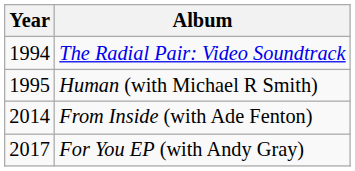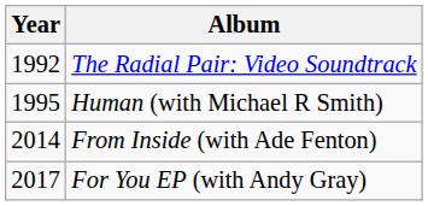The Radial Pair: Video Soundtrack | Year: 1994 -> 1992
